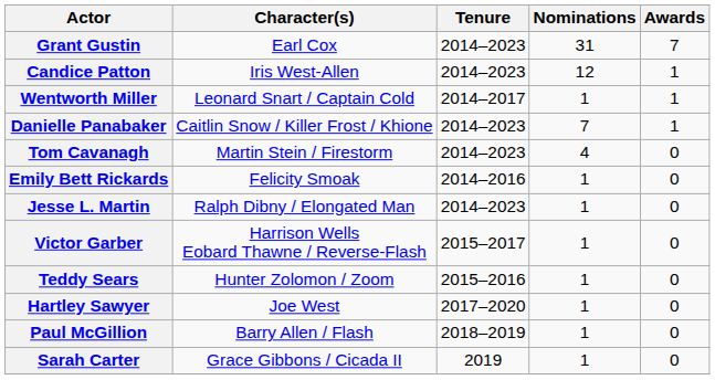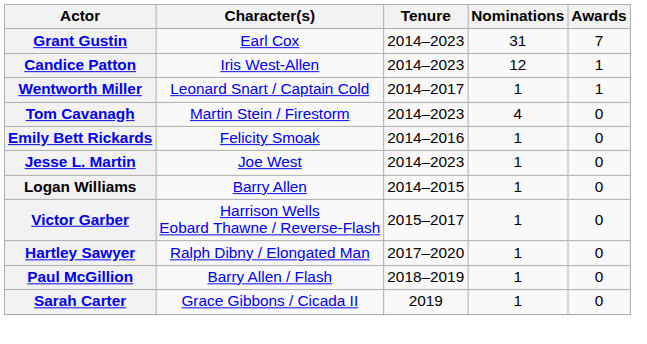- row: Danielle Panabaker | Caitlin Snow / Killer Frost / Khione | 2014–2023 | 7 | 1
Jesse L. Martin | Character(s): Ralph Dibny / Elongated Man -> Joe West
+ row: Logan Williams | Barry Allen | 2014–2015 | 1 | 0
- row: Teddy Sears | Hunter Zolomon / Zoom | 2015–2016 | 1 | 0
Hartley Sawyer | Character(s): Joe West -> Ralph Dibny / Elongated Man
